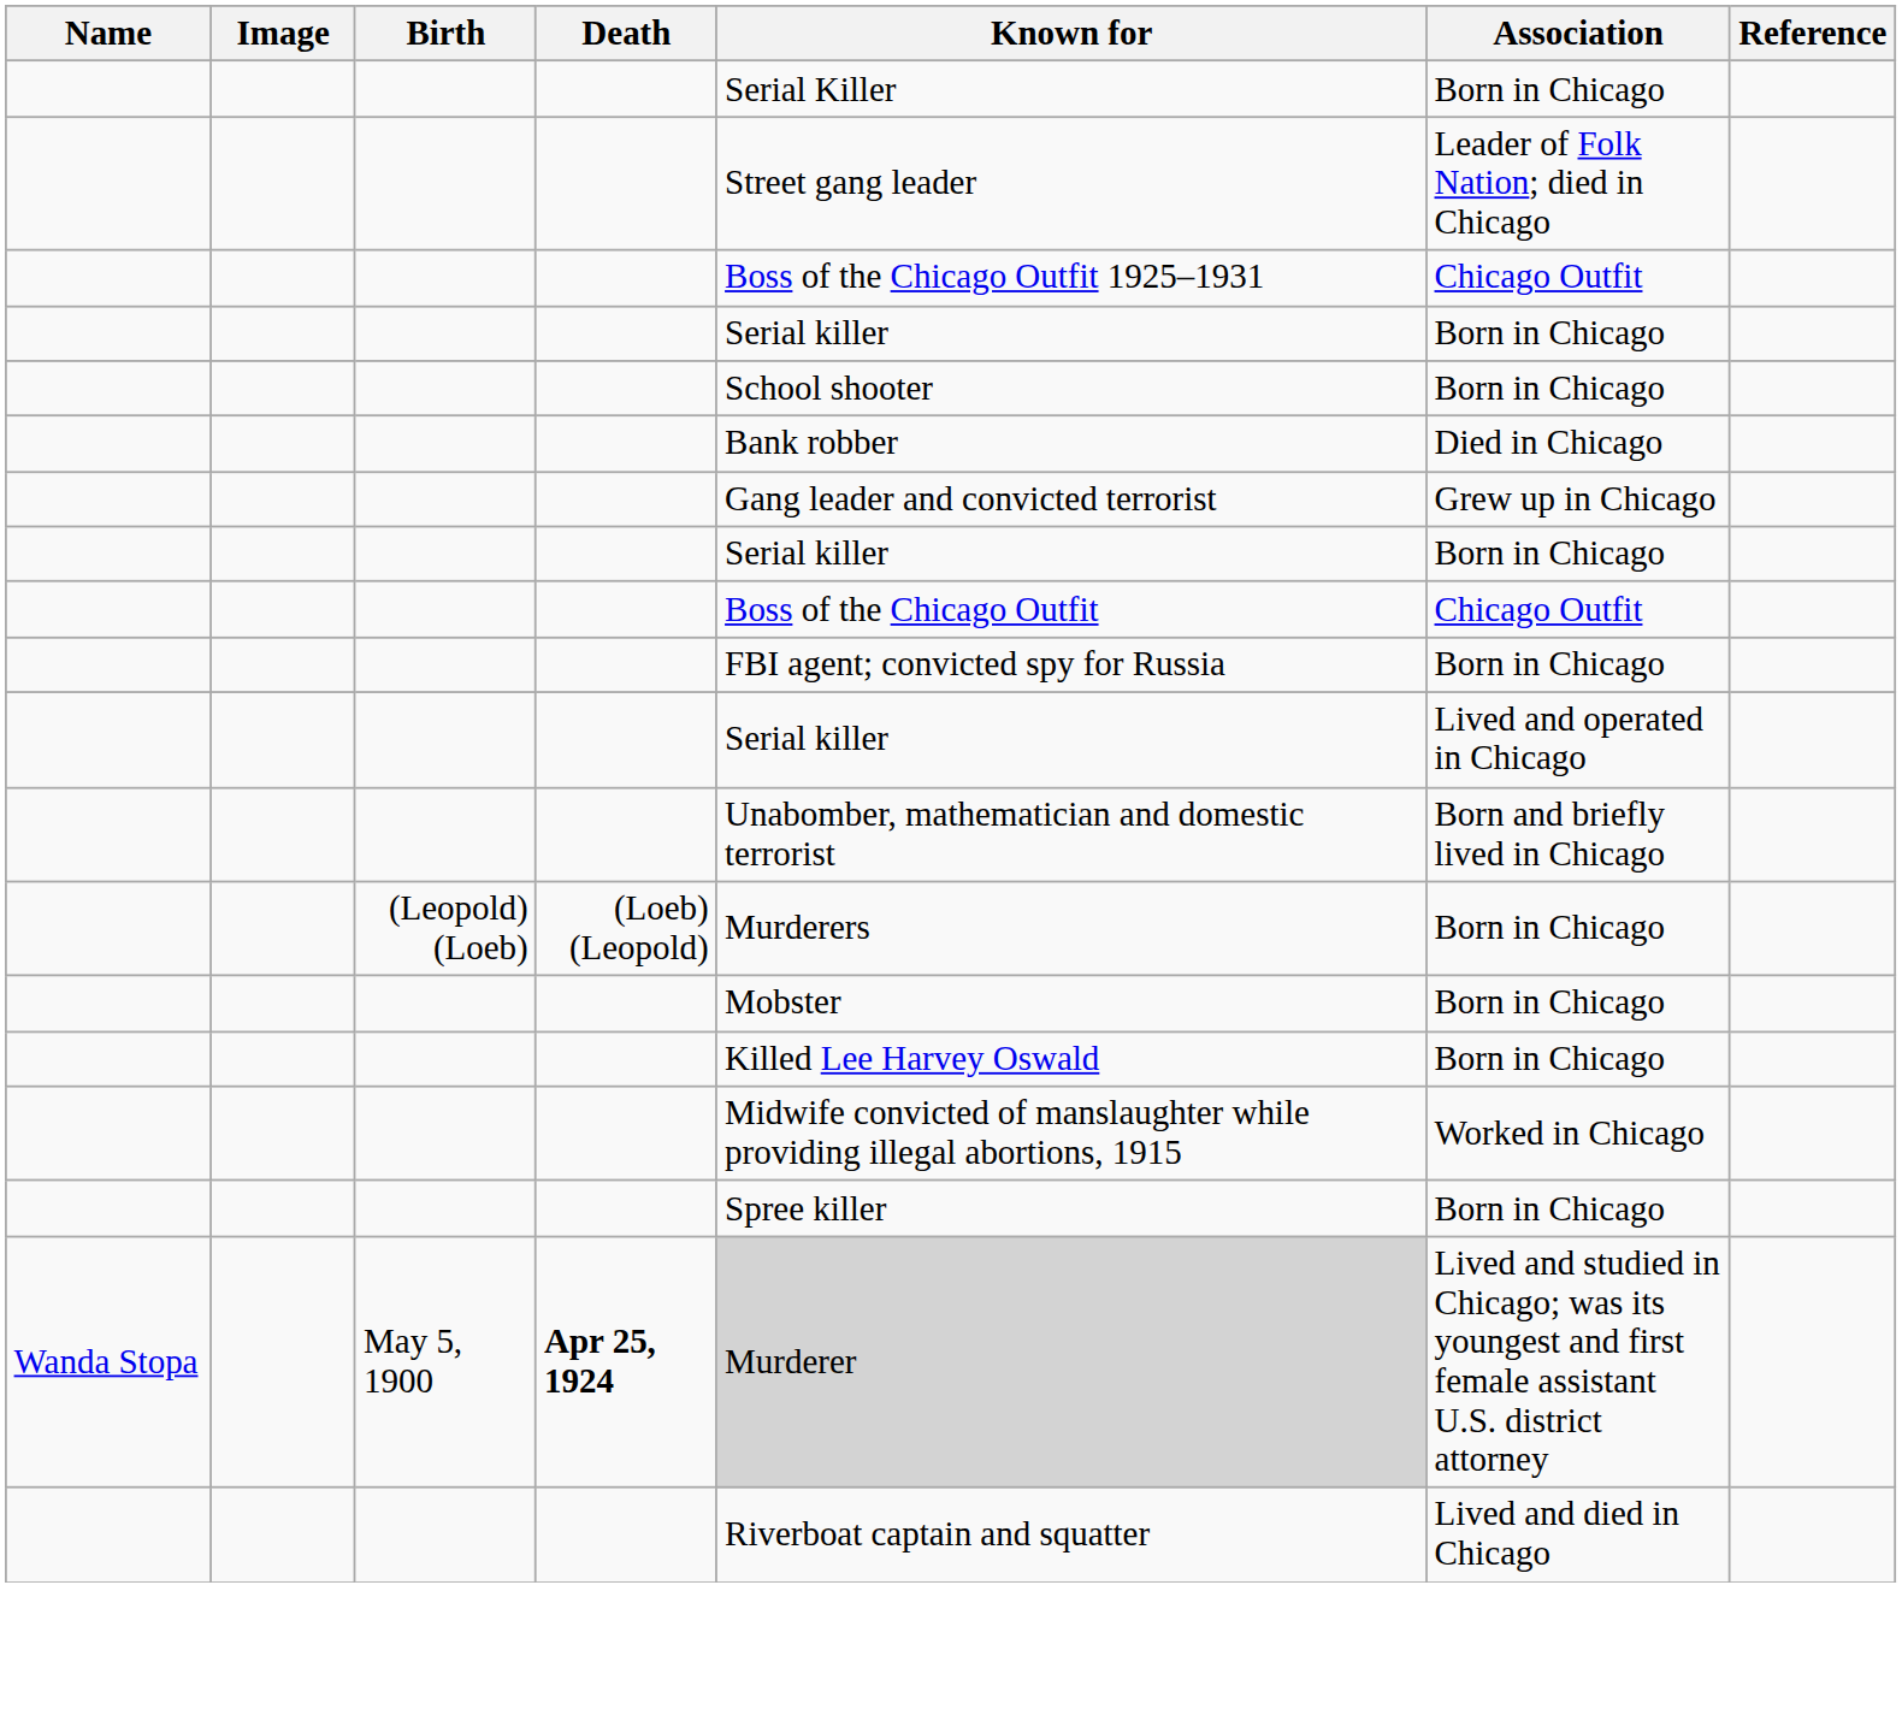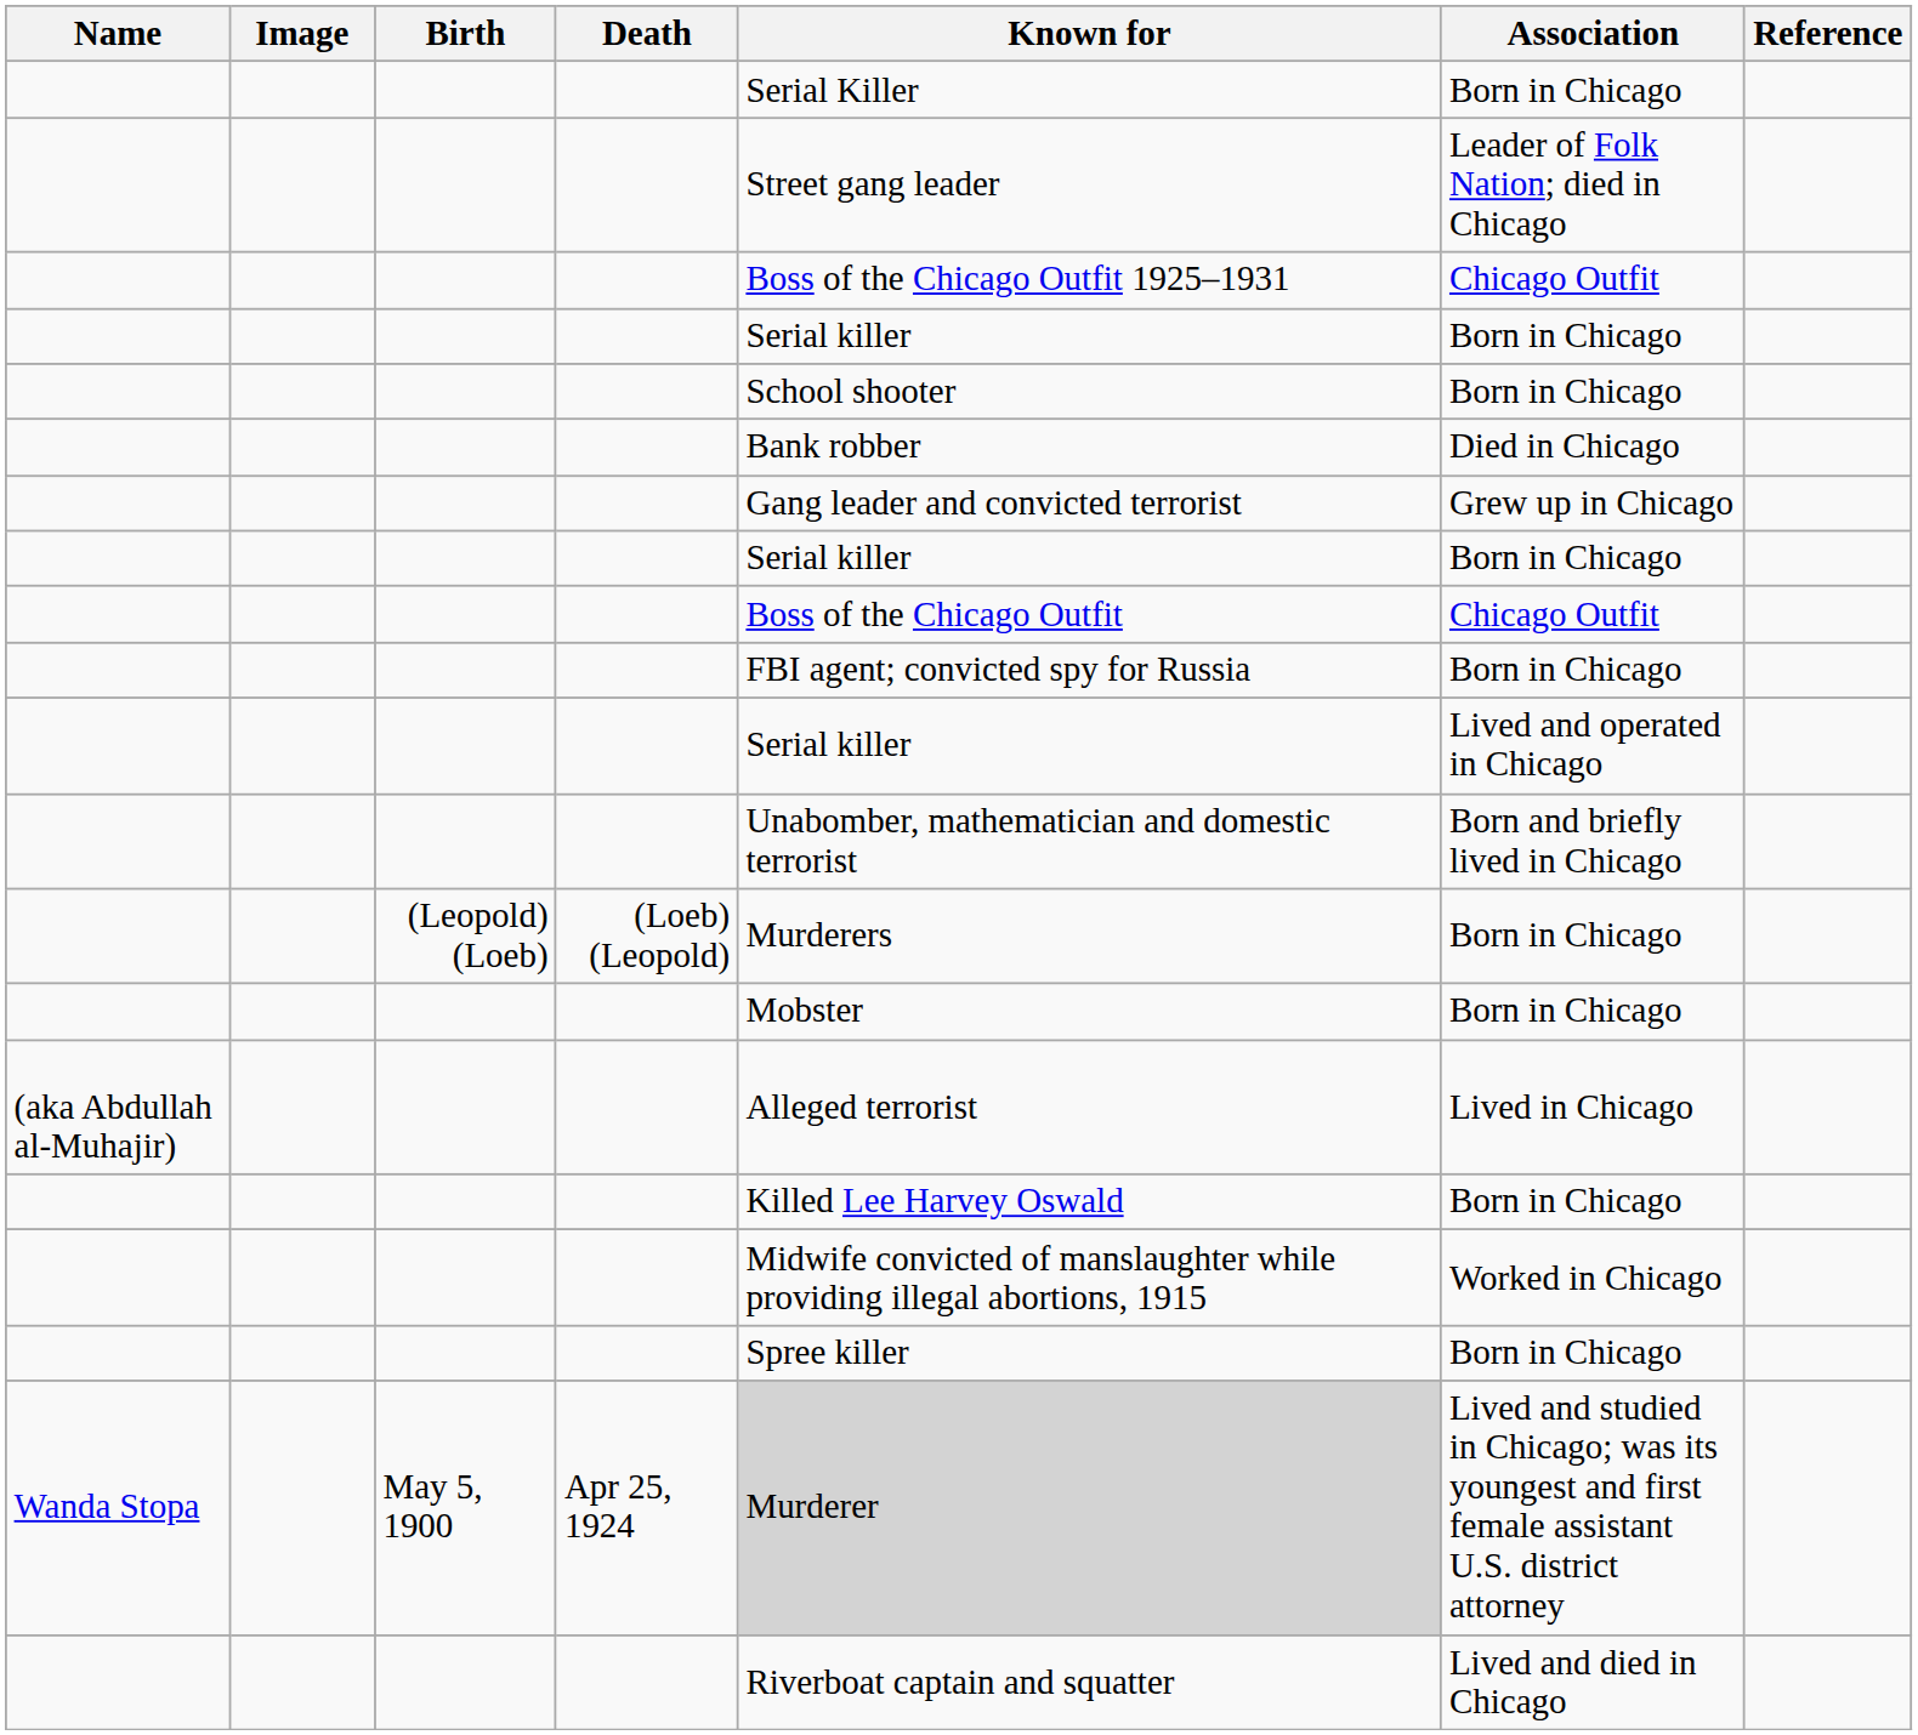+ row: (aka Abdullah al-Muhajir) | Alleged terrorist | Lived in Chicago
Wanda Stopa | Death: bold -> normal
